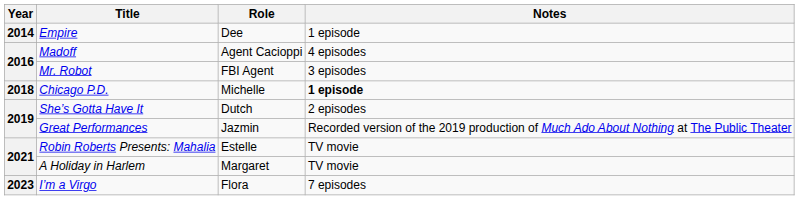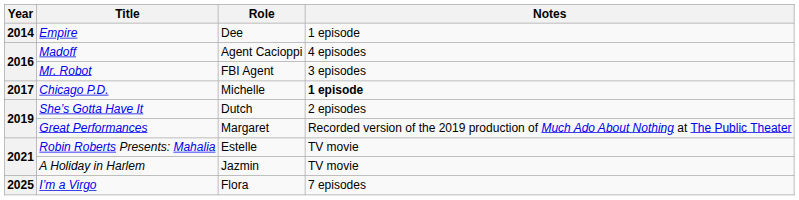Chicago P.D. | Year: 2018 -> 2017
Great Performances | Role: Jazmin -> Margaret
A Holiday in Harlem | Role: Margaret -> Jazmin
I’m a Virgo | Year: 2023 -> 2025
